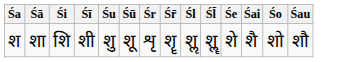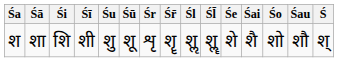+ column: Ś | श्
